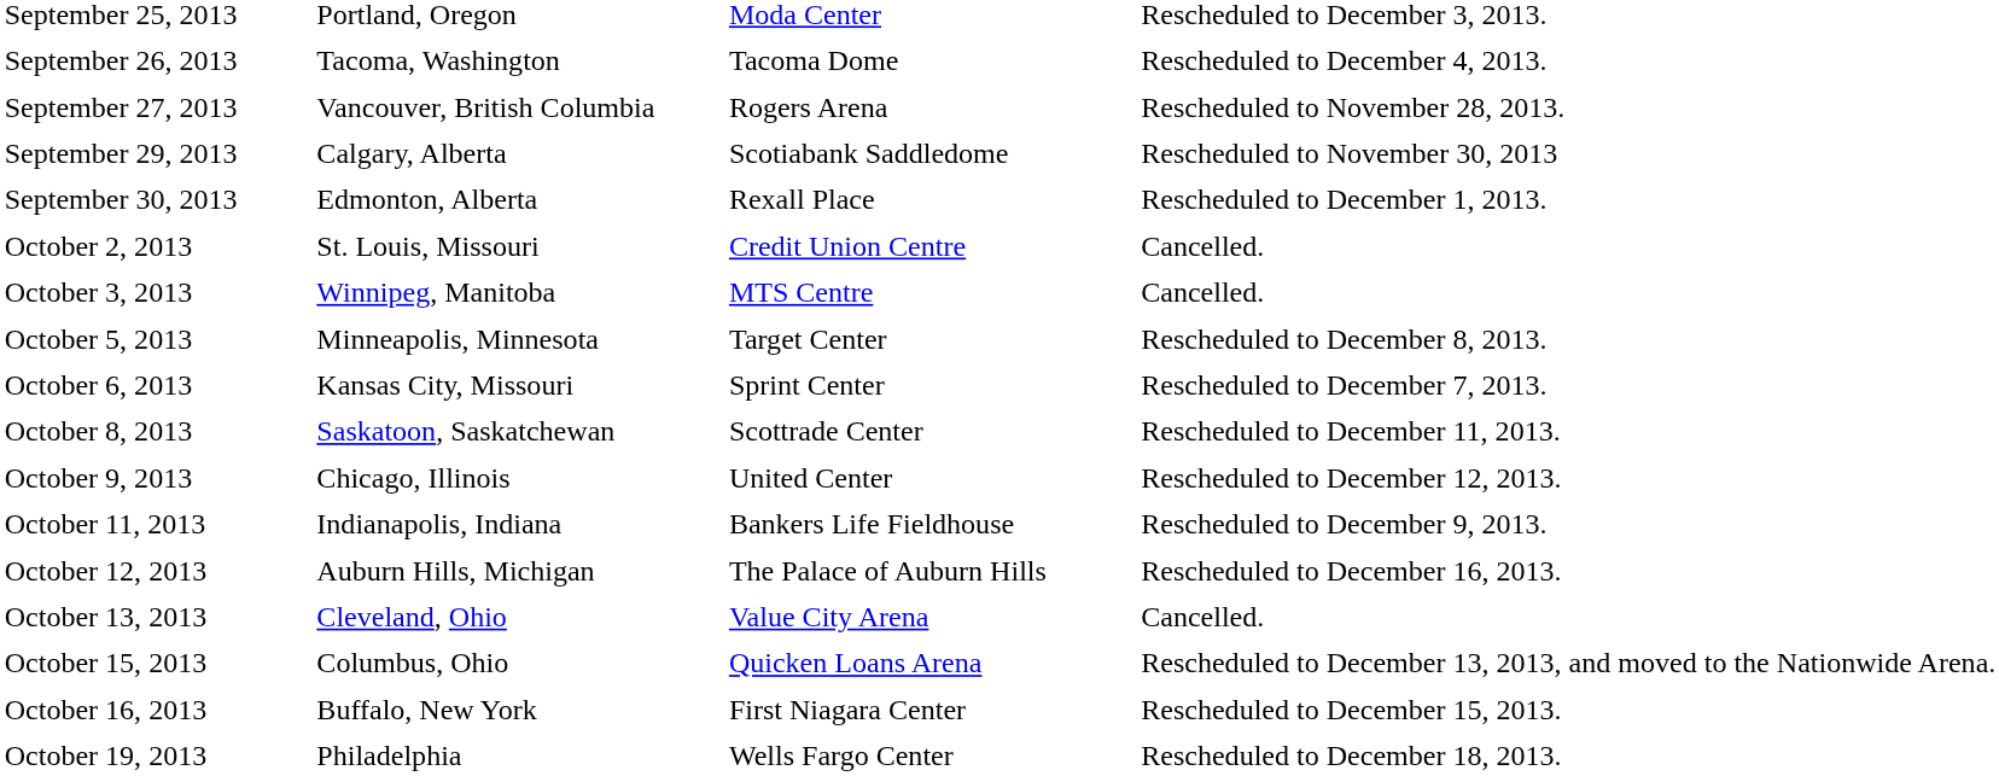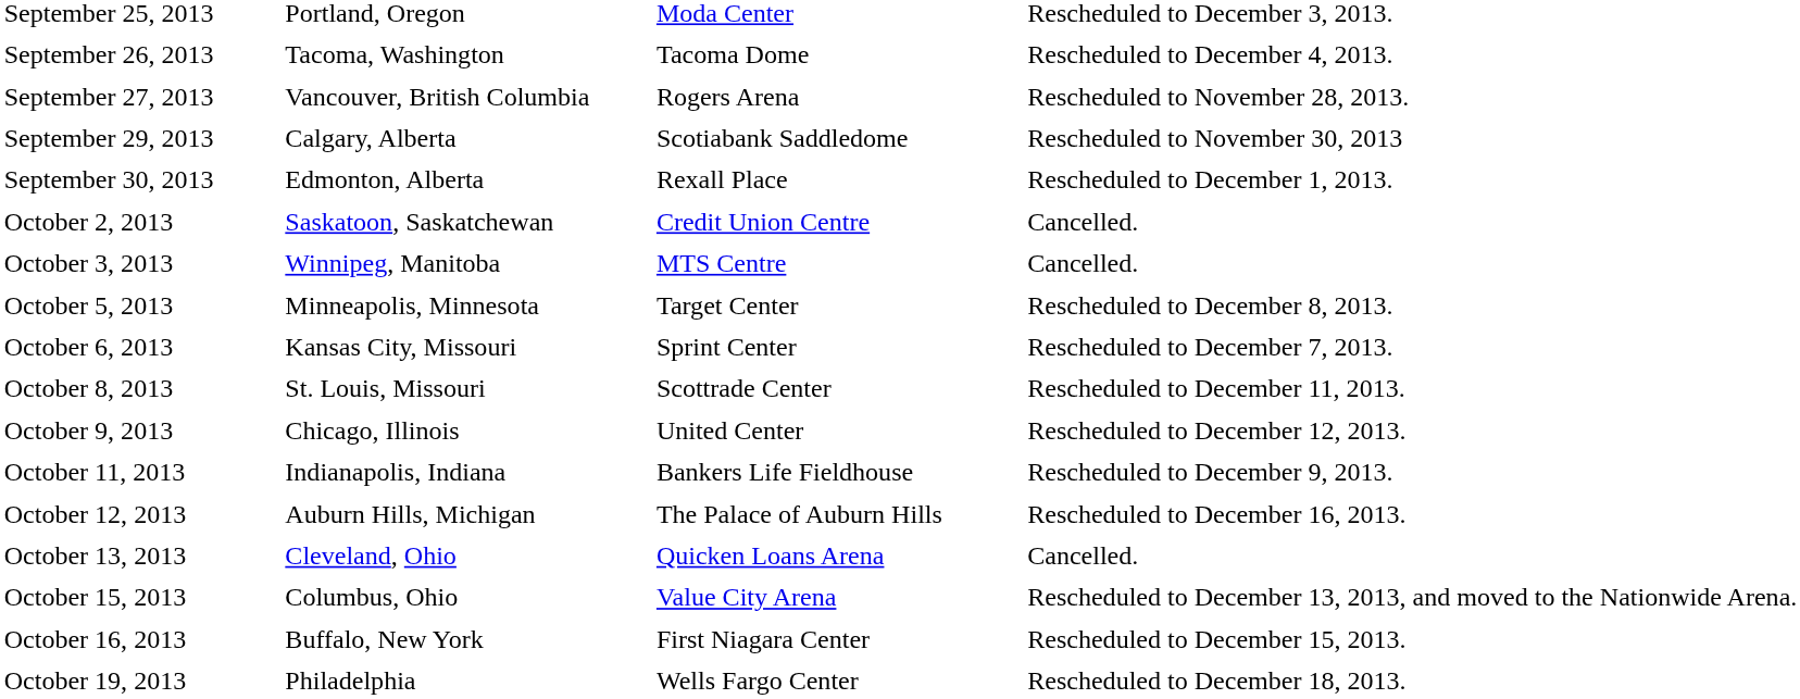October 2, 2013 | column 2: St. Louis, Missouri -> Saskatoon, Saskatchewan
October 8, 2013 | column 2: Saskatoon, Saskatchewan -> St. Louis, Missouri
October 13, 2013 | column 3: Value City Arena -> Quicken Loans Arena
October 15, 2013 | column 3: Quicken Loans Arena -> Value City Arena
